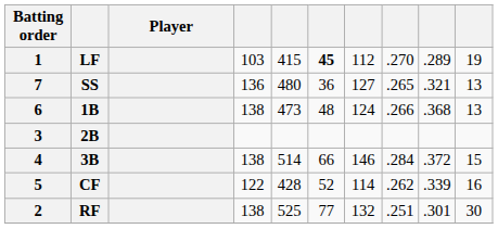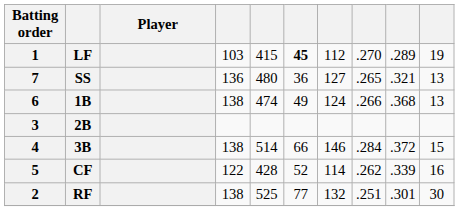1B | column 5: 473 -> 474
1B | column 6: 48 -> 49
